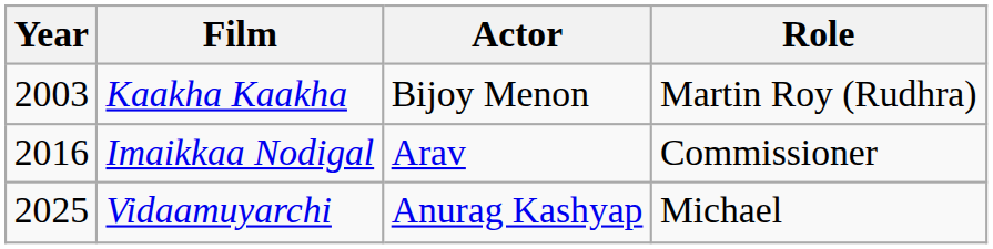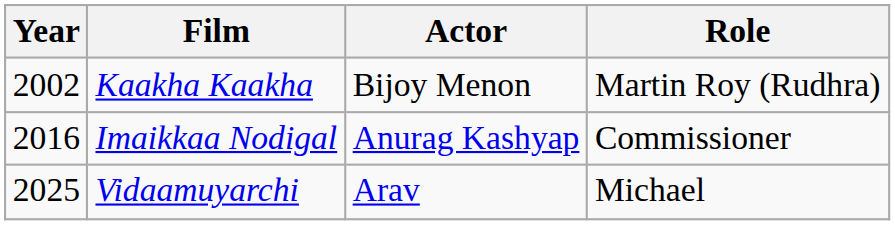Kaakha Kaakha | Year: 2003 -> 2002
Imaikkaa Nodigal | Actor: Arav -> Anurag Kashyap
Vidaamuyarchi | Actor: Anurag Kashyap -> Arav
